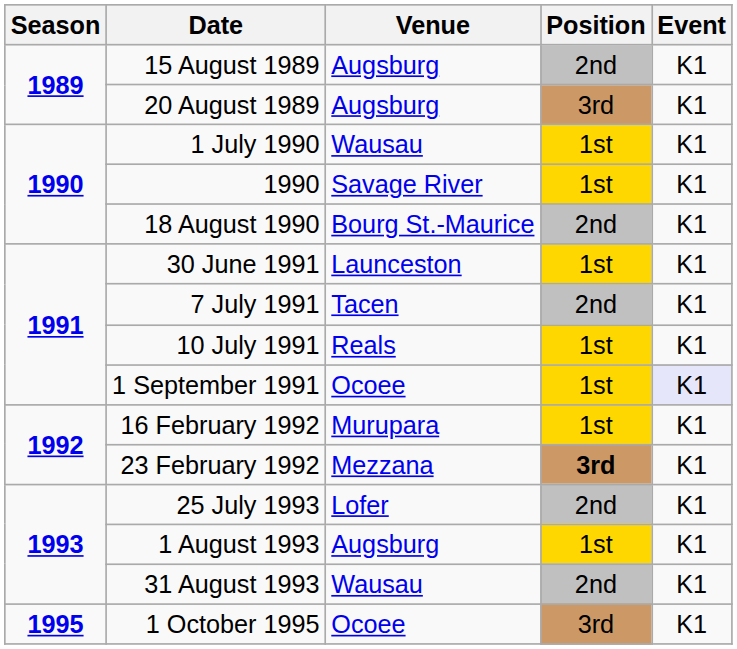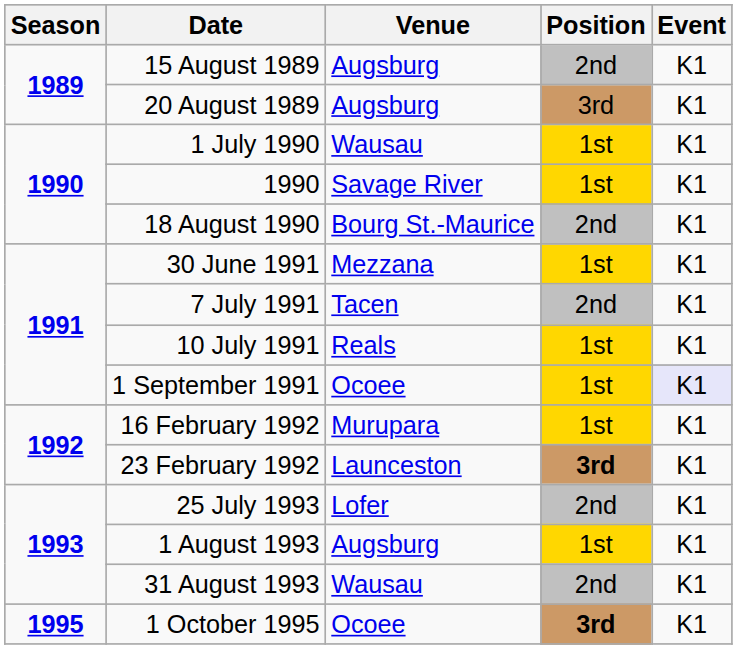30 June 1991 | Venue: Launceston -> Mezzana
23 February 1992 | Venue: Mezzana -> Launceston
1 October 1995 | Position: normal -> bold
